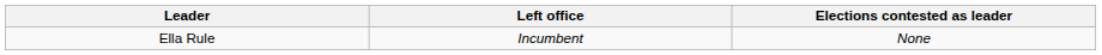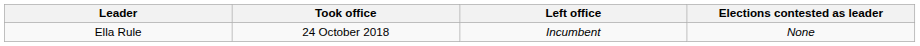+ column: Took office | 24 October 2018
